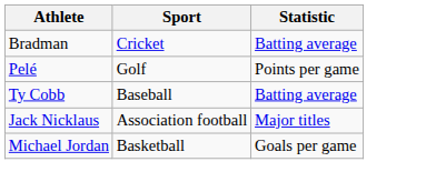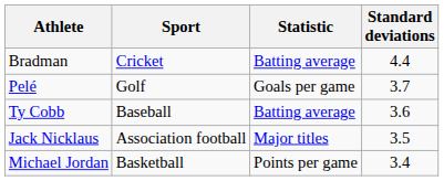+ column: Standard deviations | 4.4 | 3.7 | 3.6 | 3.5 | 3.4
Pelé | Statistic: Points per game -> Goals per game
Michael Jordan | Statistic: Goals per game -> Points per game
